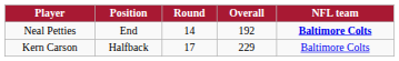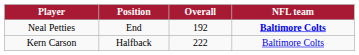- column: Round | 14 | 17
Kern Carson | Overall: 229 -> 222
